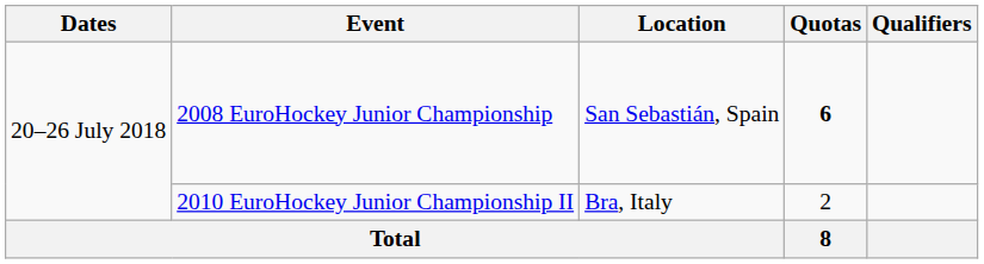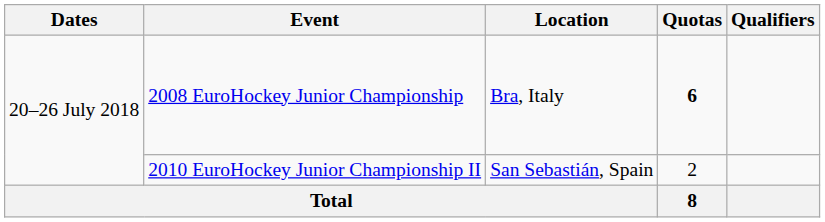2008 EuroHockey Junior Championship | Location: San Sebastián, Spain -> Bra, Italy
2010 EuroHockey Junior Championship II | Location: Bra, Italy -> San Sebastián, Spain
